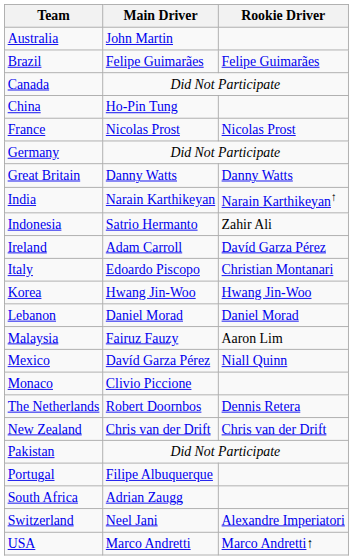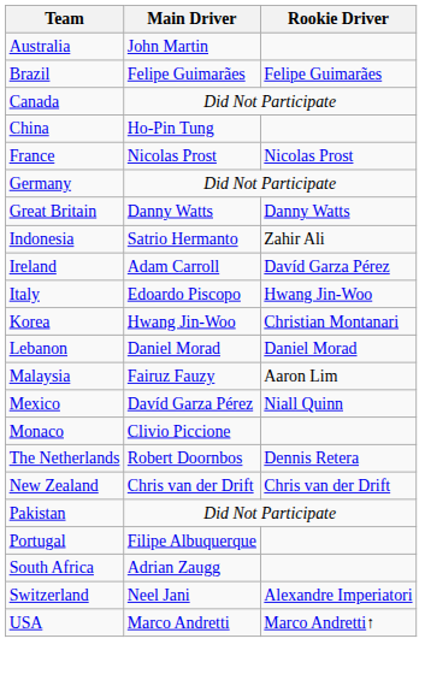- row: India | Narain Karthikeyan | Narain Karthikeyan↑
Italy | Rookie Driver: Christian Montanari -> Hwang Jin-Woo
Korea | Rookie Driver: Hwang Jin-Woo -> Christian Montanari
